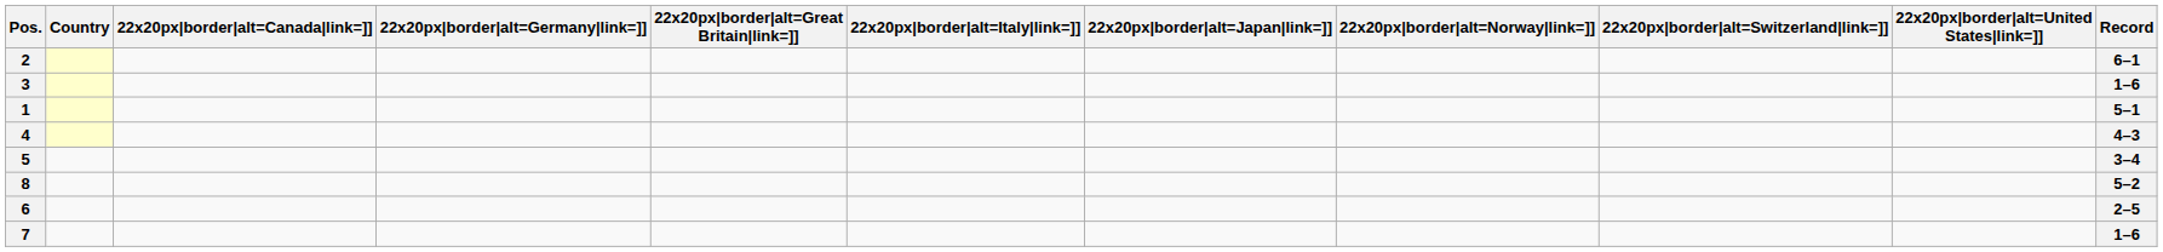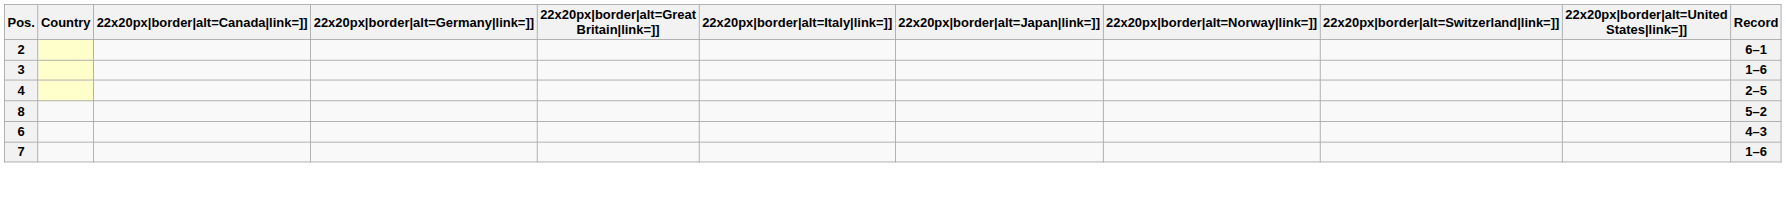- row: 1 | 5–1
4 | Record: 4–3 -> 2–5
- row: 5 | 3–4
6 | Record: 2–5 -> 4–3
